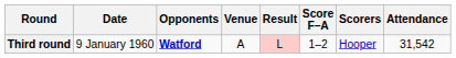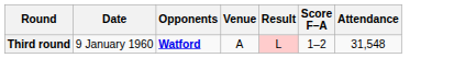- column: Scorers | Hooper
Third round | Attendance: 31,542 -> 31,548
